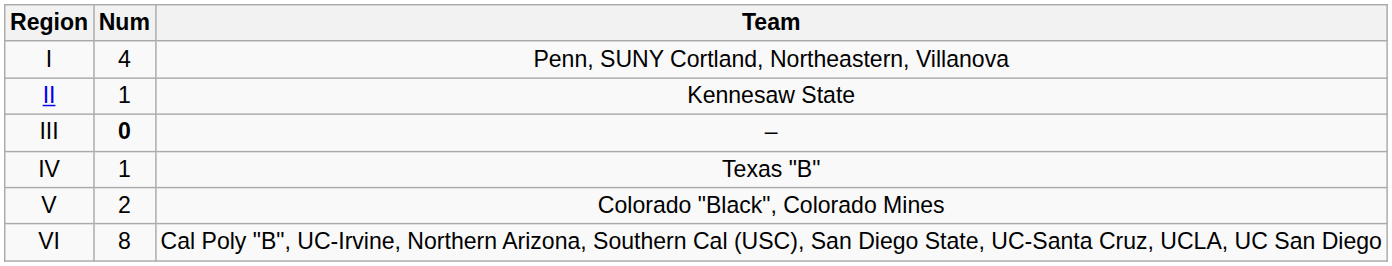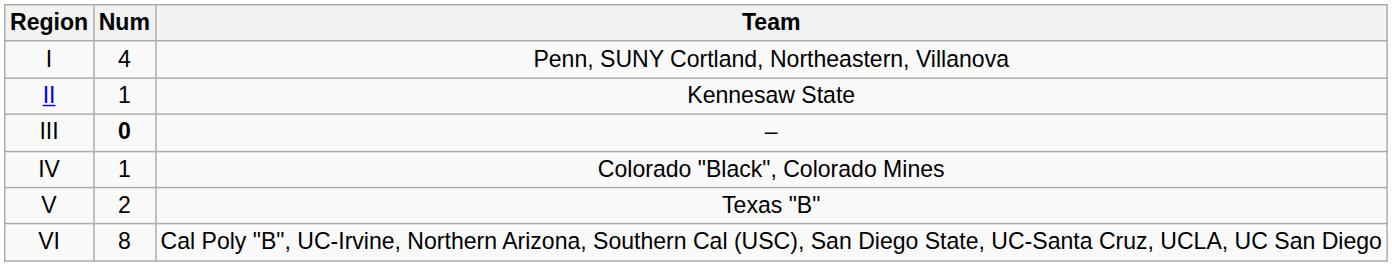IV | Team: Texas "B" -> Colorado "Black", Colorado Mines
V | Team: Colorado "Black", Colorado Mines -> Texas "B"
